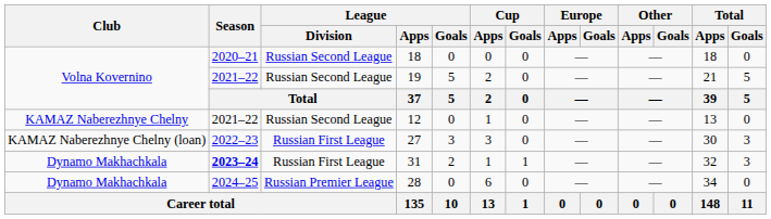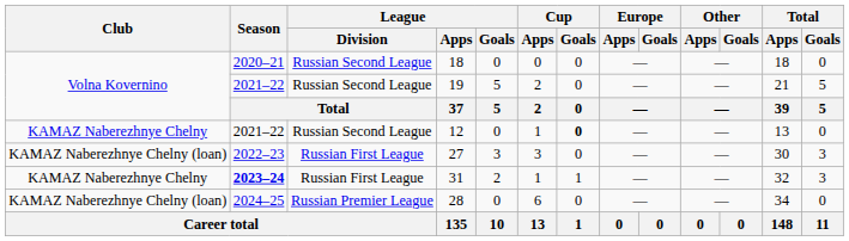12 | Cup / Goals: normal -> bold
31 | Club: Dynamo Makhachkala -> KAMAZ Naberezhnye Chelny
28 | Club: Dynamo Makhachkala -> KAMAZ Naberezhnye Chelny (loan)
